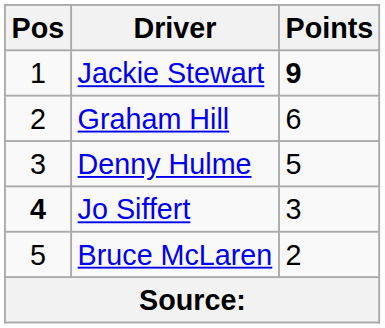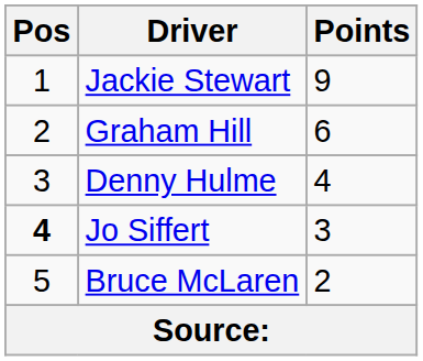Jackie Stewart | Points: bold -> normal
Denny Hulme | Points: 5 -> 4
